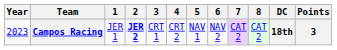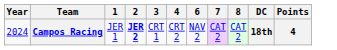- column: 5 | NAV 1
Campos Racing | Year: 2023 -> 2024
Campos Racing | Points: 3 -> 4
